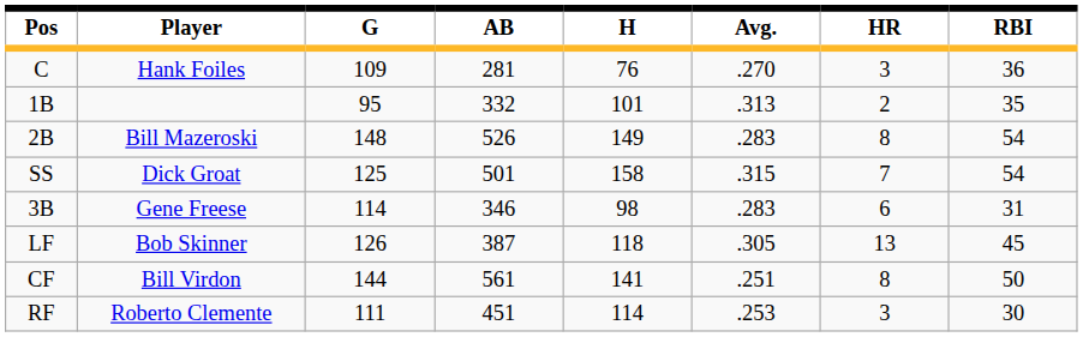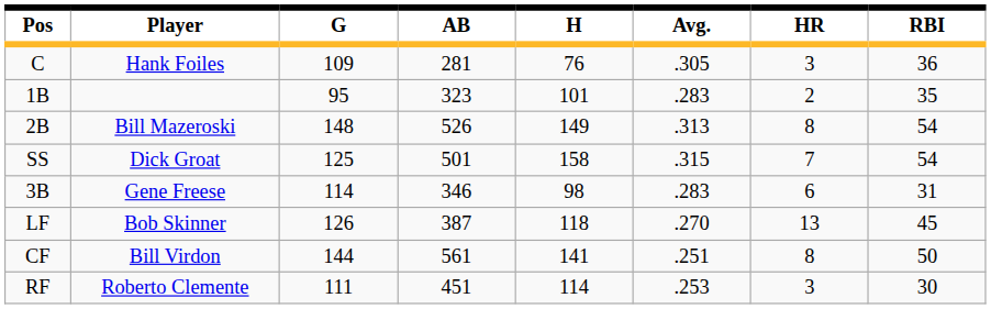C | Avg.: .270 -> .305
1B | AB: 332 -> 323
1B | Avg.: .313 -> .283
2B | Avg.: .283 -> .313
LF | Avg.: .305 -> .270
